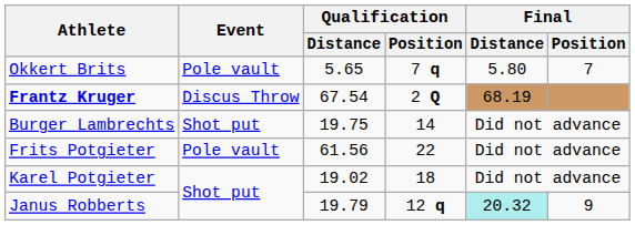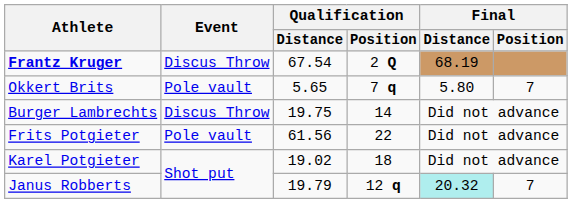rows swapped: Okkert Brits <-> Frantz Kruger
Burger Lambrechts | Event: Shot put -> Discus Throw
Janus Robberts | Final / Position: 9 -> 7
